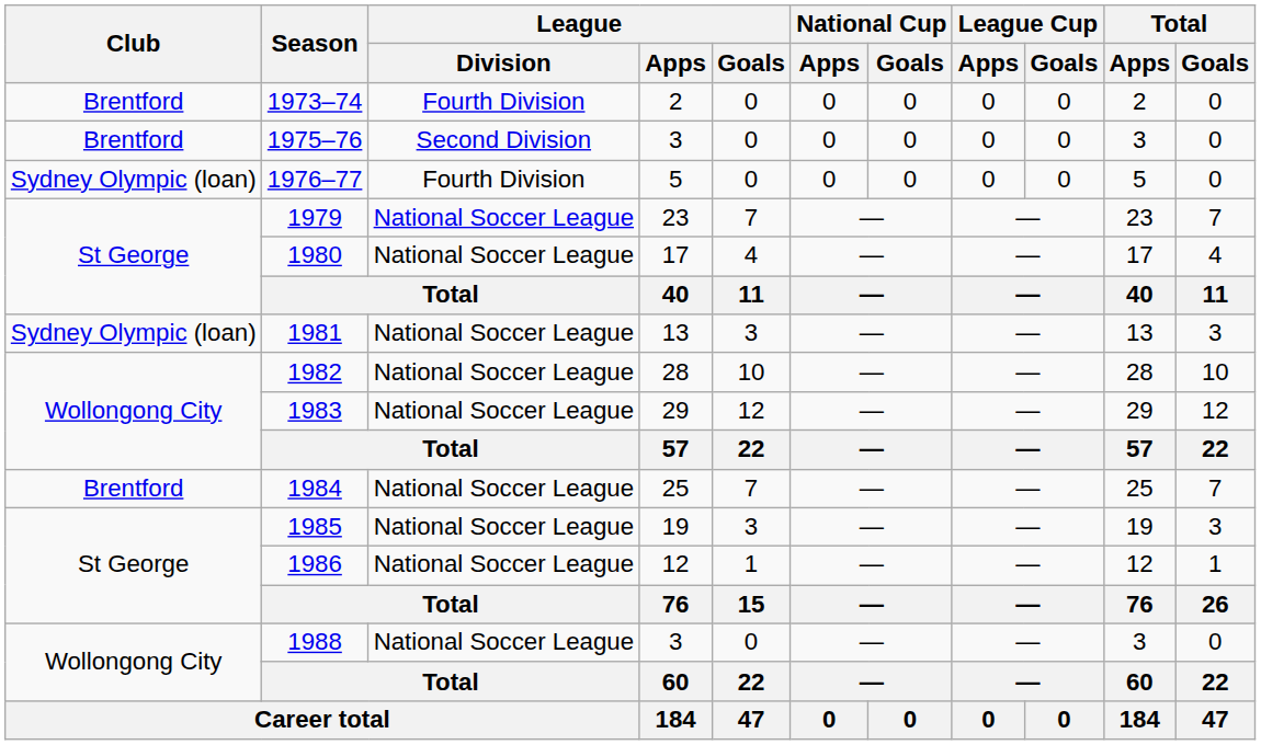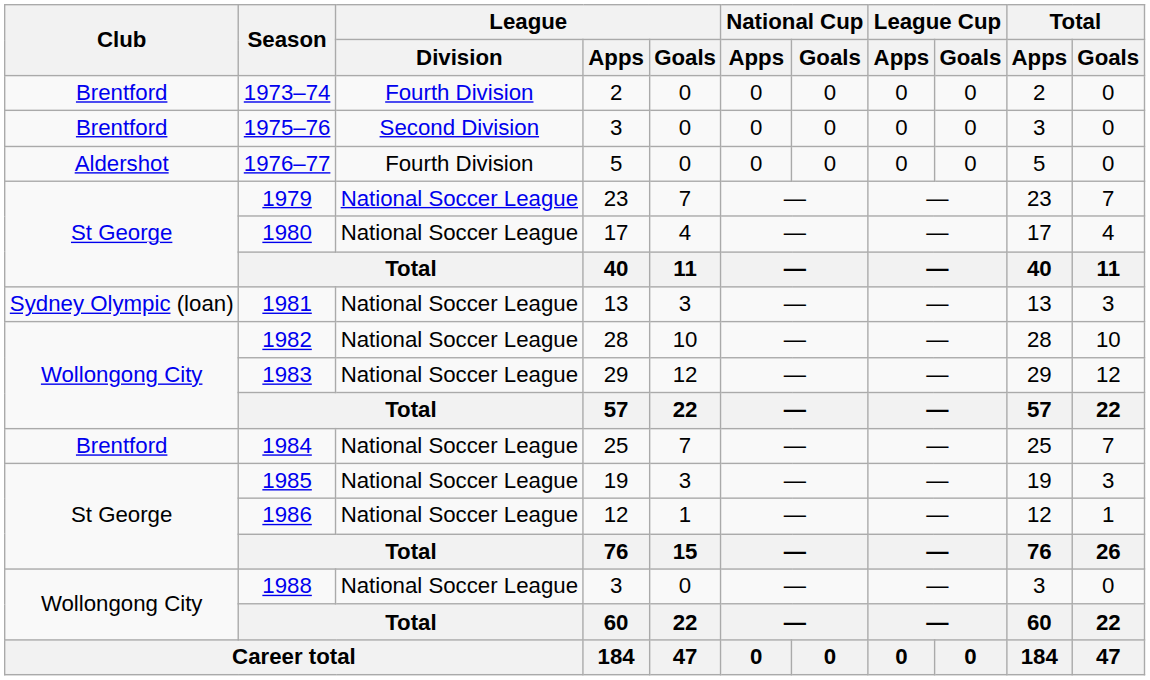1976–77 | Club: Sydney Olympic (loan) -> Aldershot
